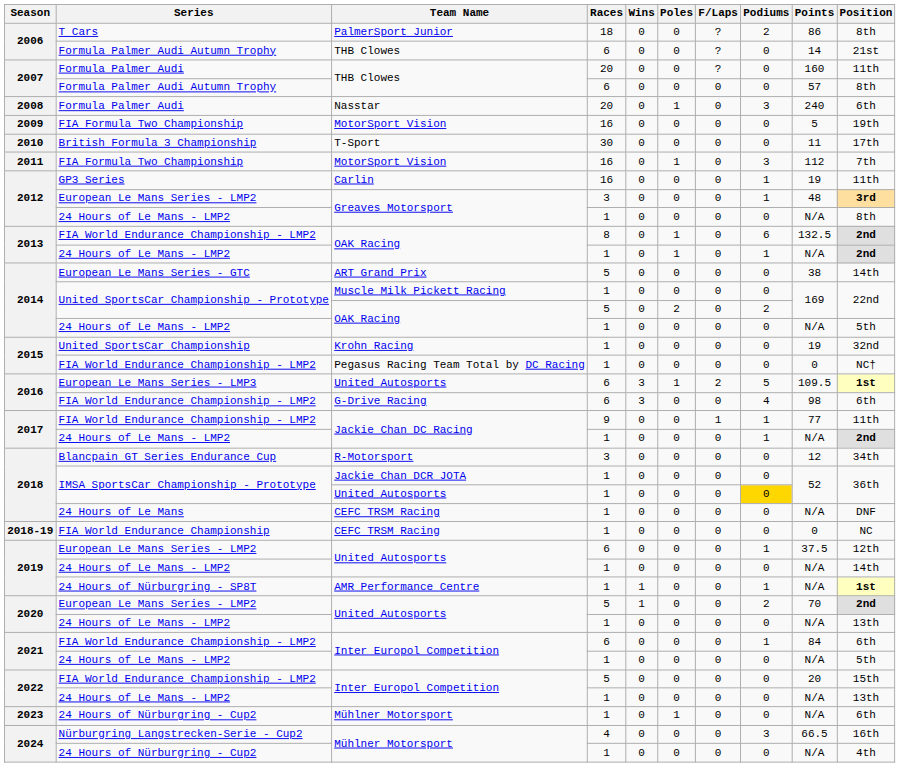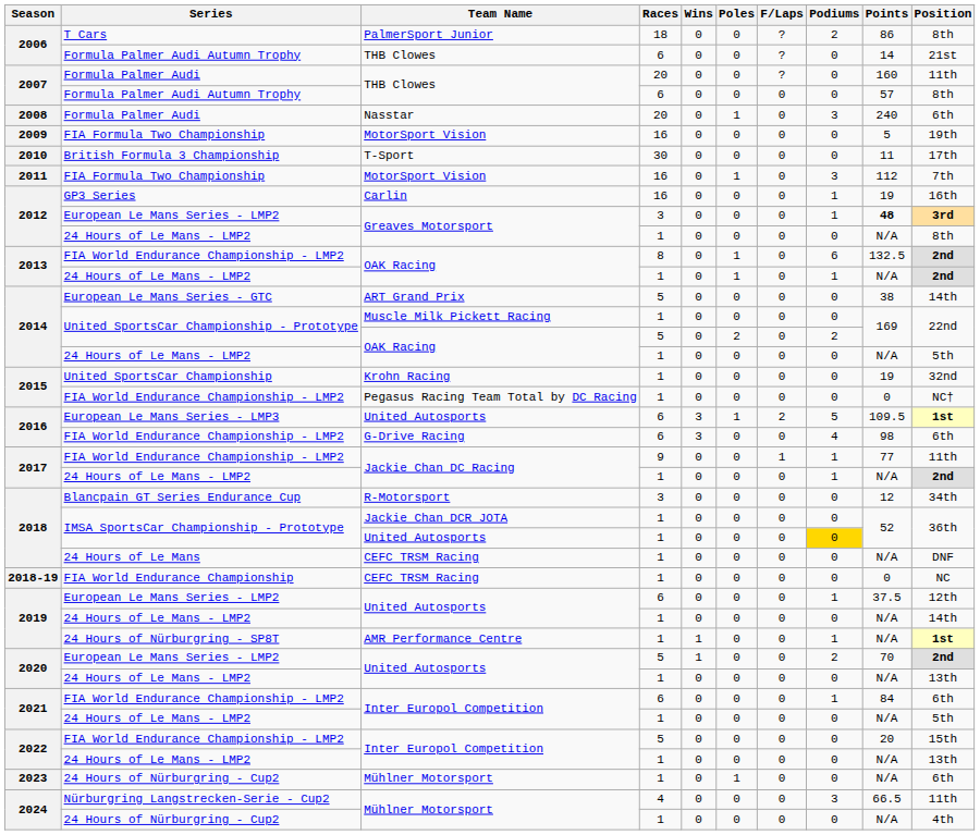Carlin | Position: 11th -> 16th
European Le Mans Series - LMP2 / Greaves Motorsport | Points: normal -> bold
Nürburgring Langstrecken-Serie - Cup2 / Mühlner Motorsport | Position: 16th -> 11th
